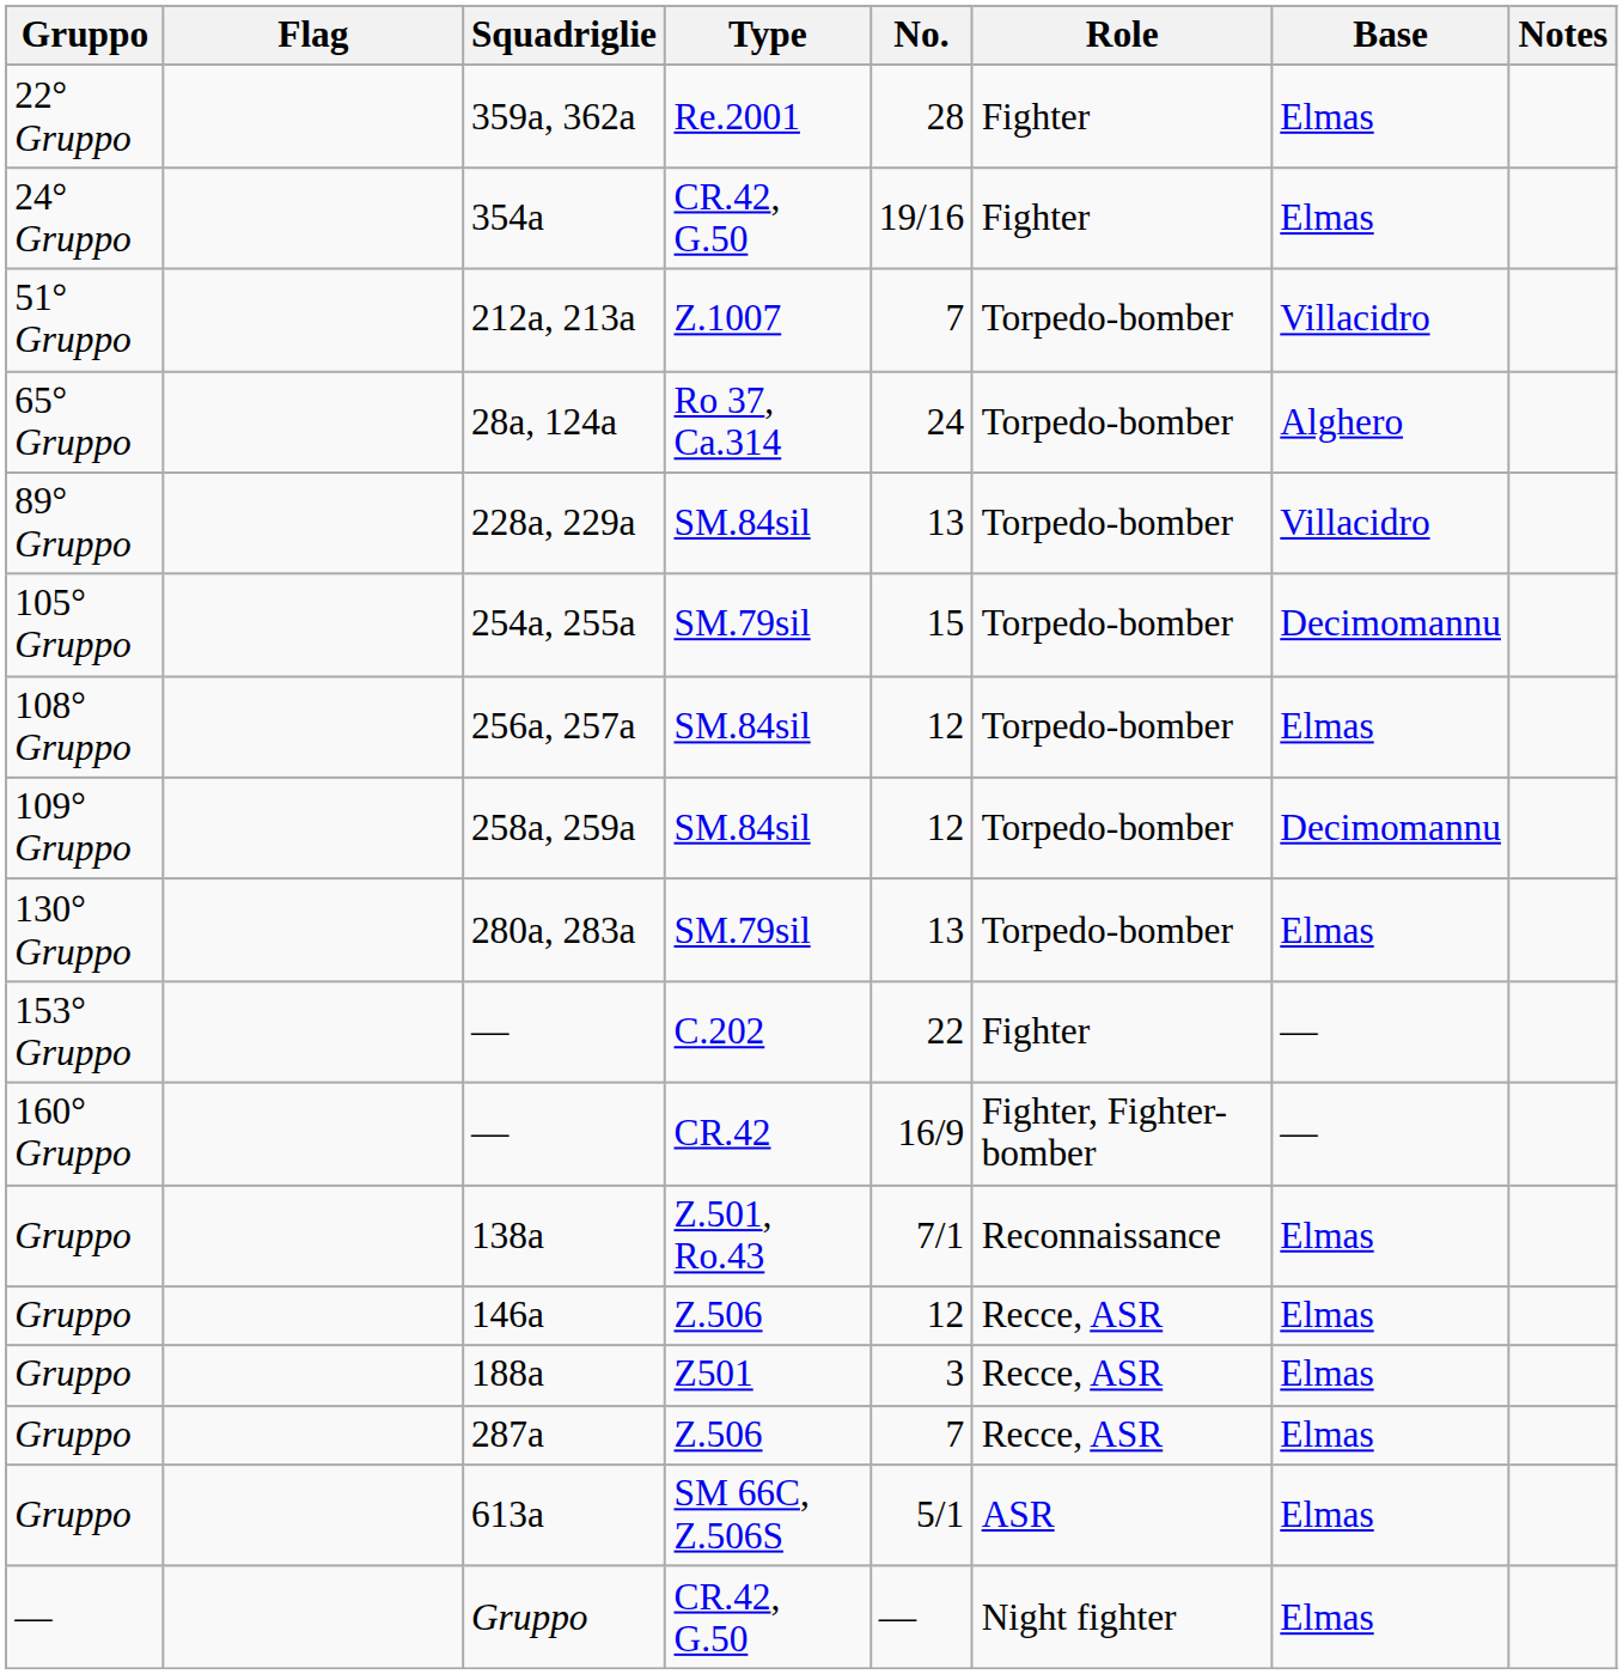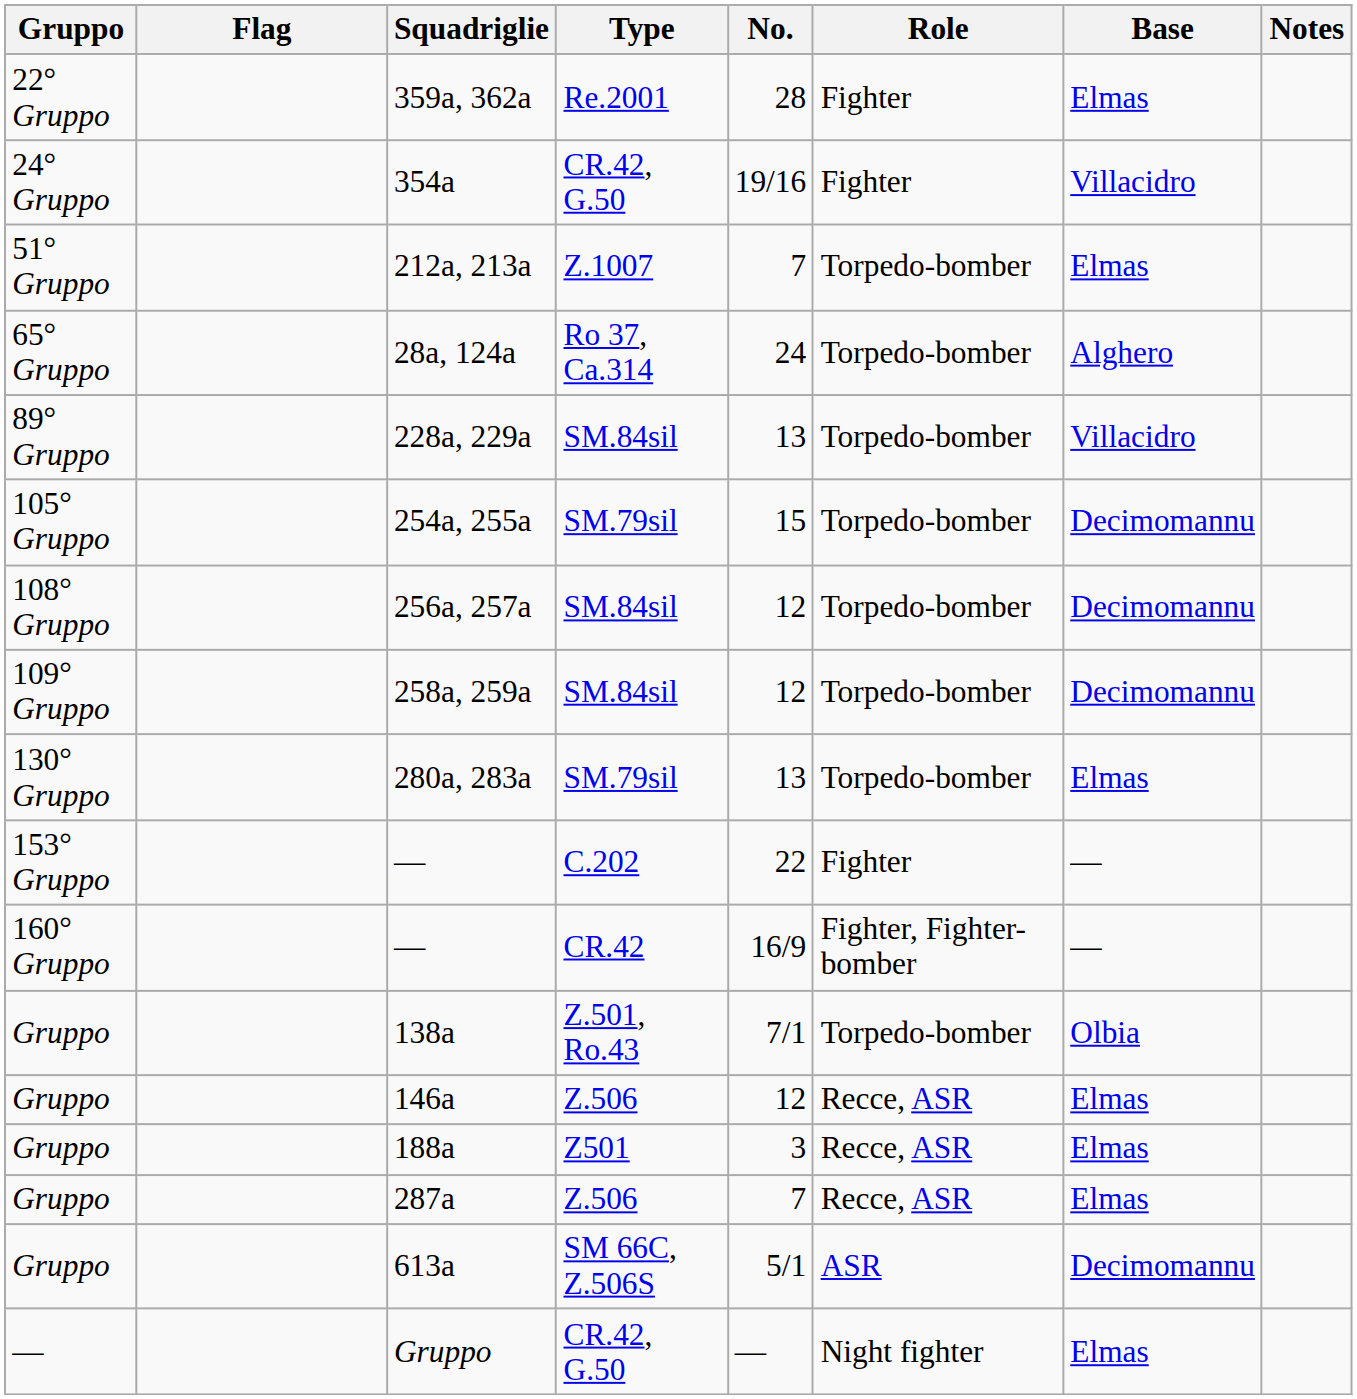354a | Base: Elmas -> Villacidro
212a, 213a | Base: Villacidro -> Elmas
256a, 257a | Base: Elmas -> Decimomannu
138a | Role: Reconnaissance -> Torpedo-bomber
138a | Base: Elmas -> Olbia
613a | Base: Elmas -> Decimomannu
